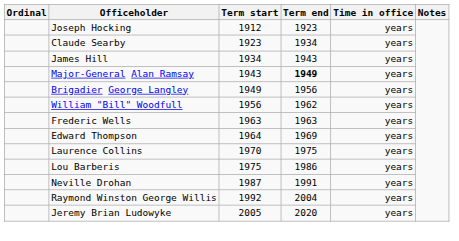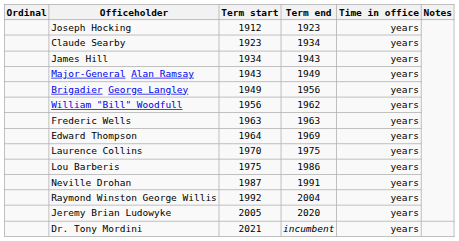Major-General Alan Ramsay | Term end: bold -> normal
+ row: Dr. Tony Mordini | 2021 | incumbent | years
